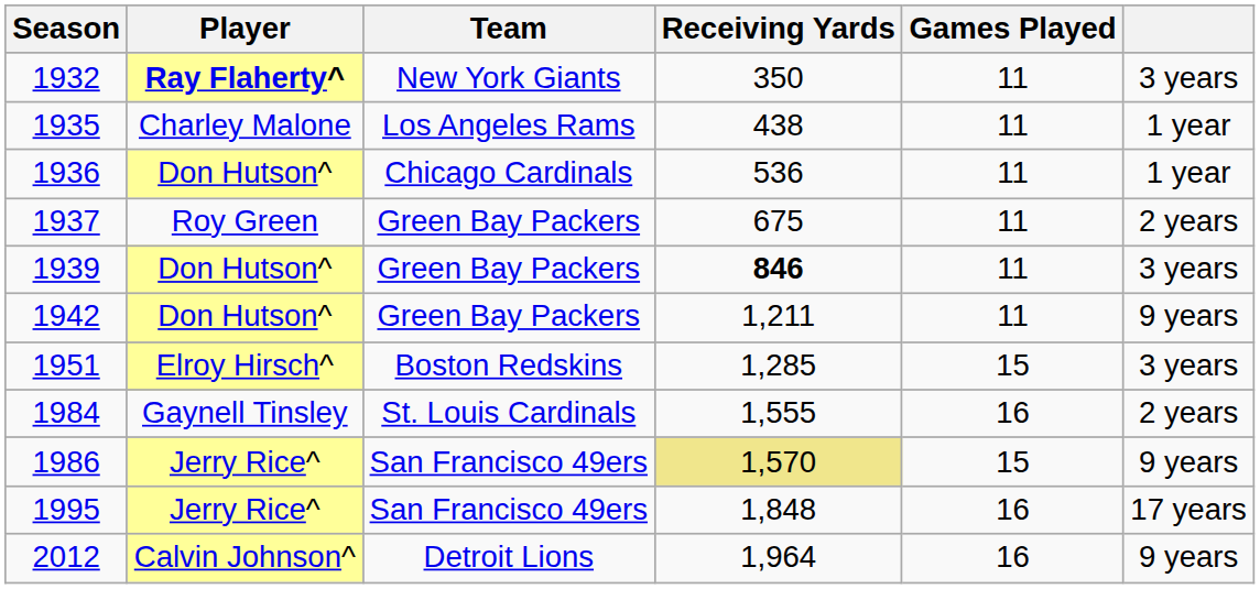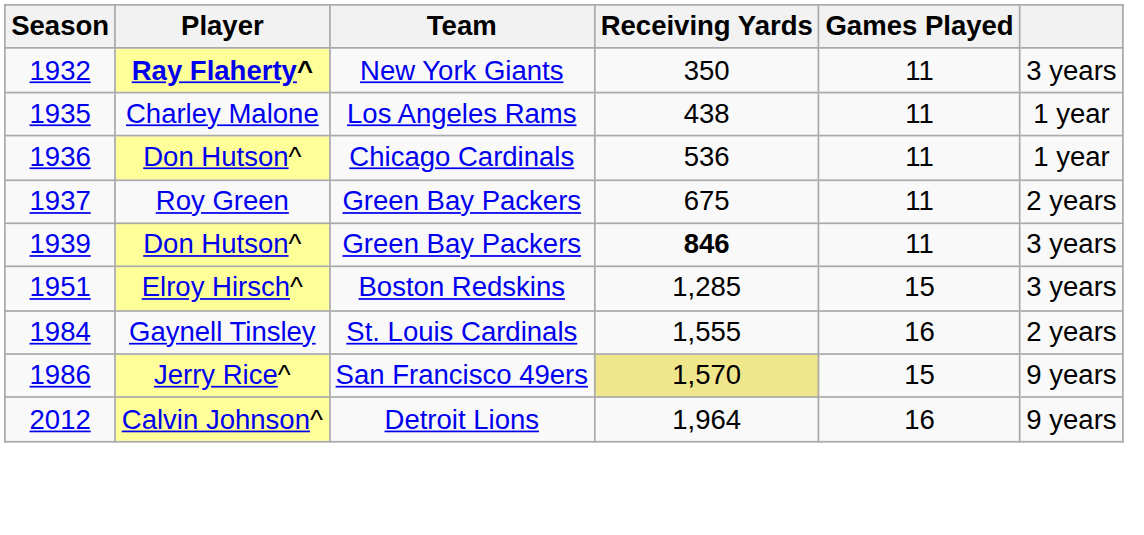- row: 1942 | Don Hutson^ | Green Bay Packers | 1,211 | 11 | 9 years
- row: 1995 | Jerry Rice^ | San Francisco 49ers | 1,848 | 16 | 17 years
